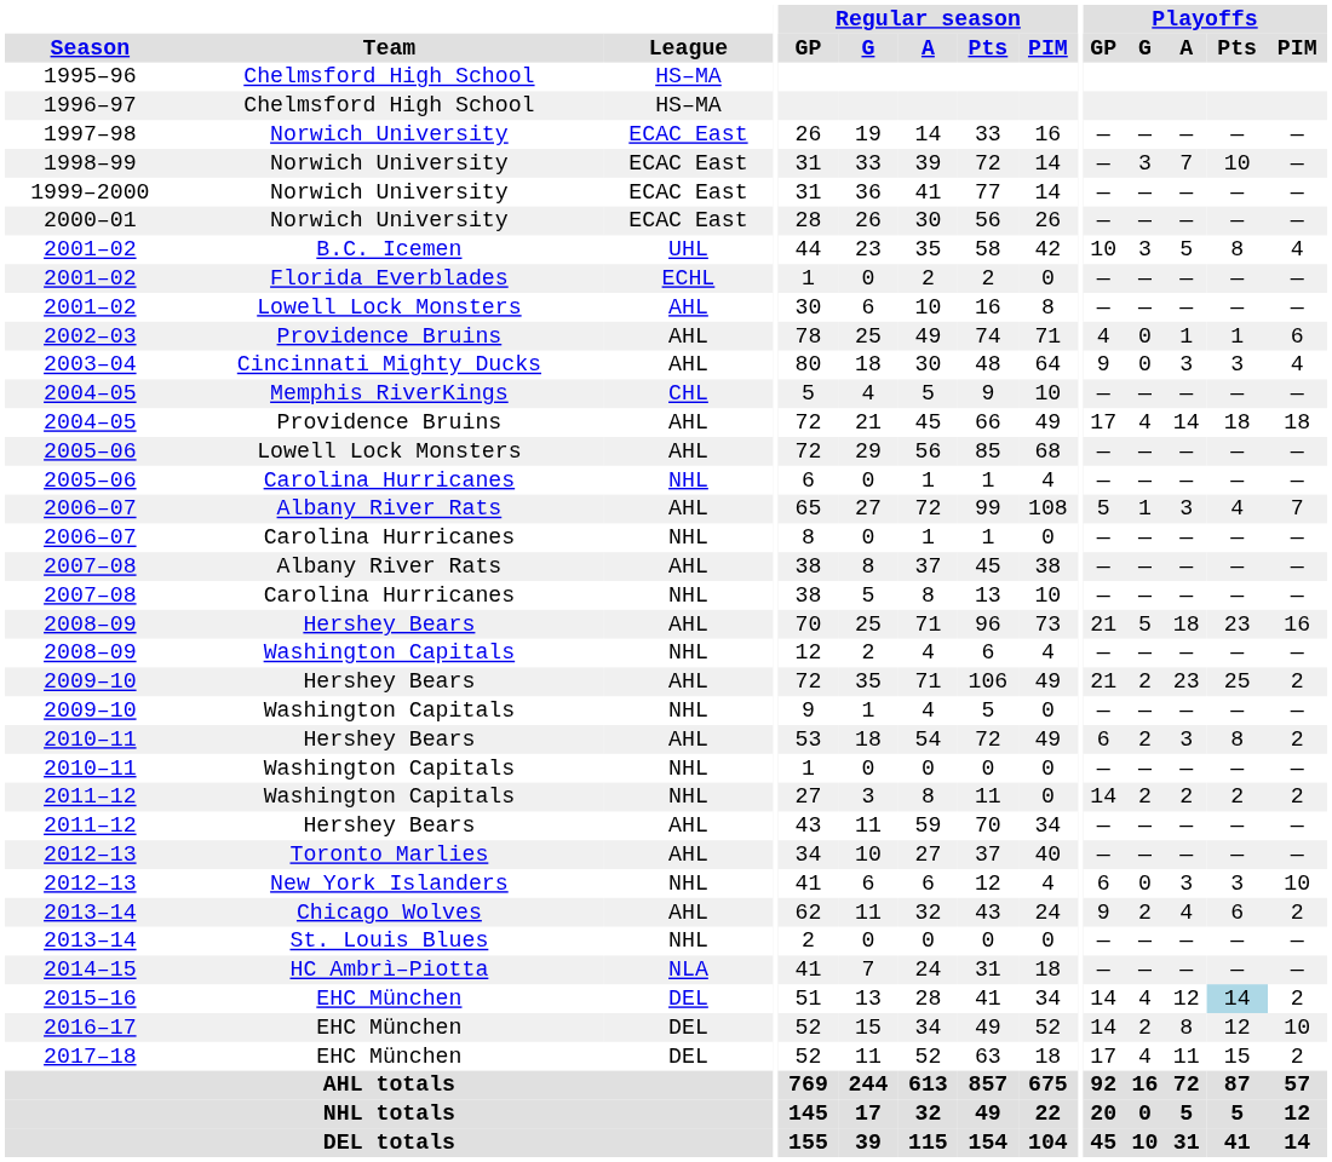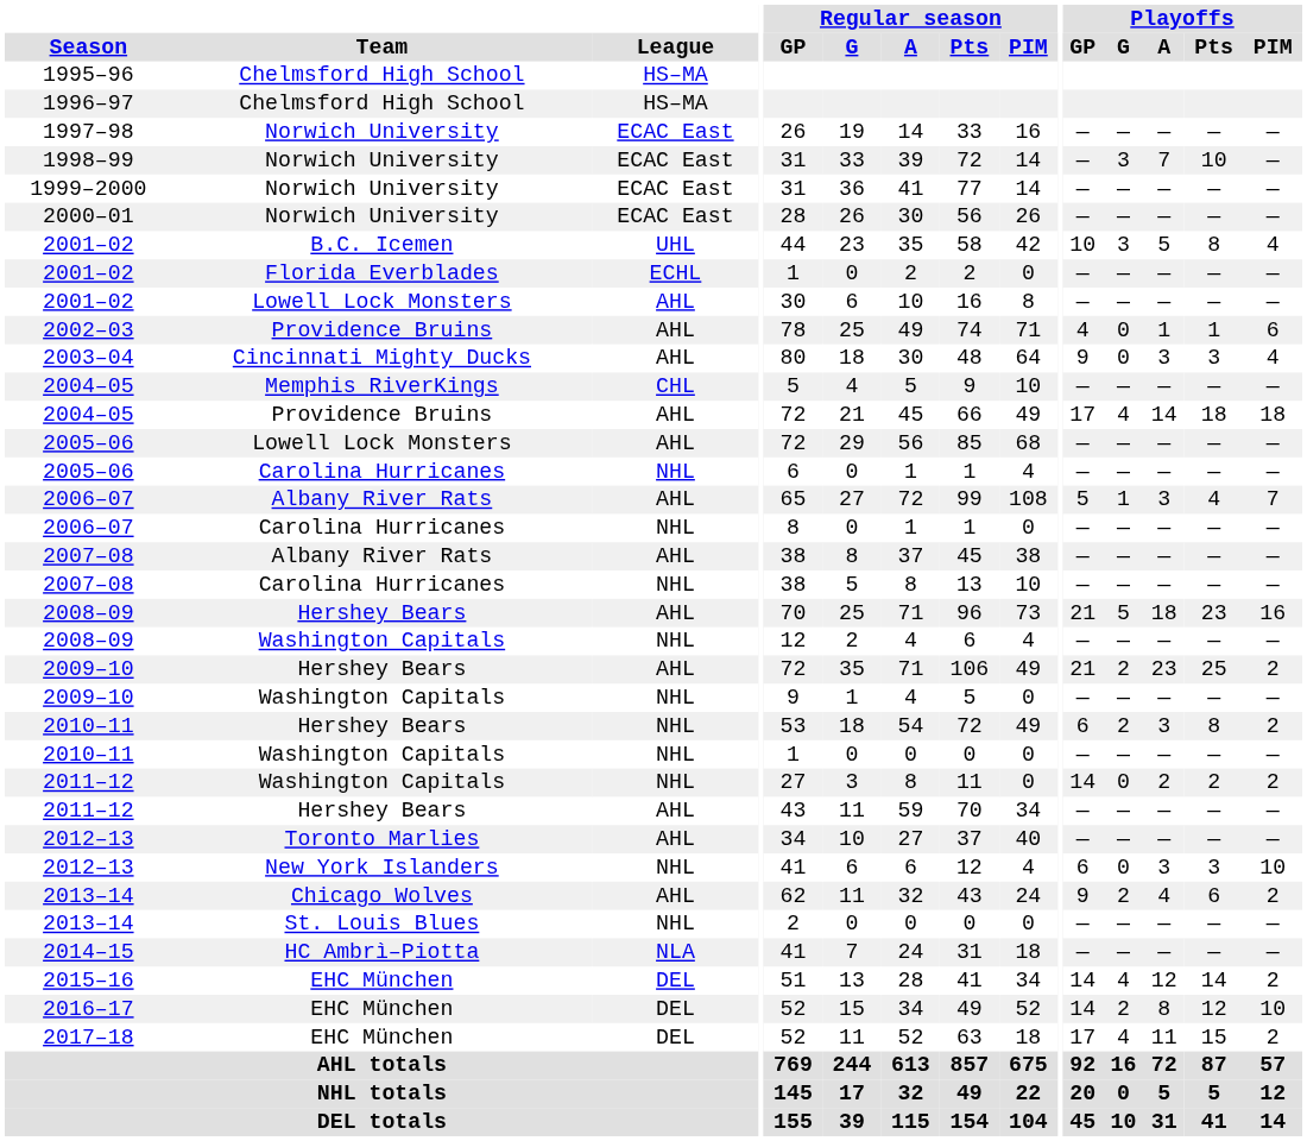2010–11 / Hershey Bears | League: AHL -> NHL
2011–12 / Washington Capitals | Playoffs / G: 2 -> 0
2015–16 | Playoffs / Pts: lightblue background -> no background
